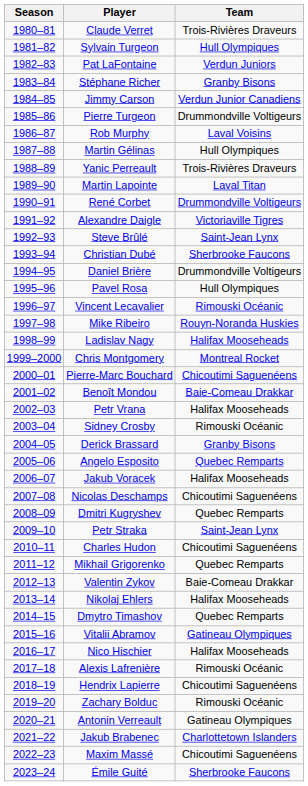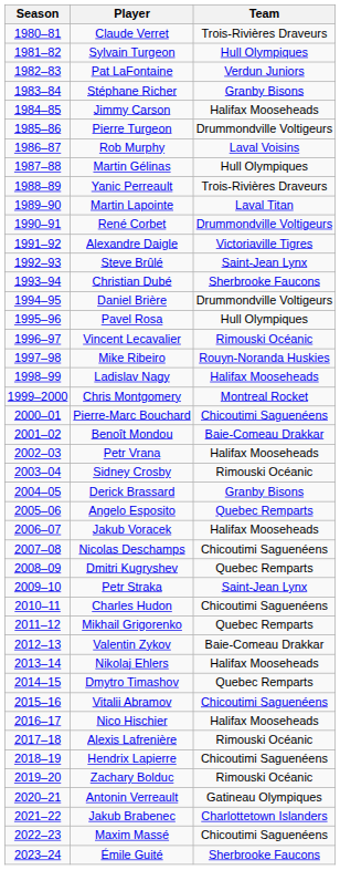Jimmy Carson | Team: Verdun Junior Canadiens -> Halifax Mooseheads
Vitalii Abramov | Team: Gatineau Olympiques -> Chicoutimi Saguenéens
